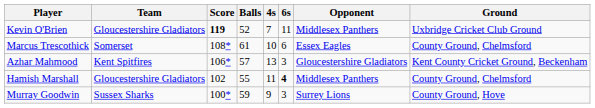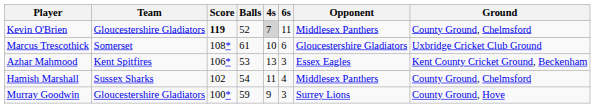Kevin O'Brien | 4s: no background -> lightgrey background
Kevin O'Brien | Ground: Uxbridge Cricket Club Ground -> County Ground, Chelmsford
Marcus Trescothick | Opponent: Essex Eagles -> Gloucestershire Gladiators
Marcus Trescothick | Ground: County Ground, Chelmsford -> Uxbridge Cricket Club Ground
Azhar Mahmood | Balls: 57 -> 53
Azhar Mahmood | Opponent: Gloucestershire Gladiators -> Essex Eagles
Hamish Marshall | Team: Gloucestershire Gladiators -> Sussex Sharks
Hamish Marshall | Balls: 55 -> 54
Hamish Marshall | 6s: bold -> normal
Murray Goodwin | Team: Sussex Sharks -> Gloucestershire Gladiators
